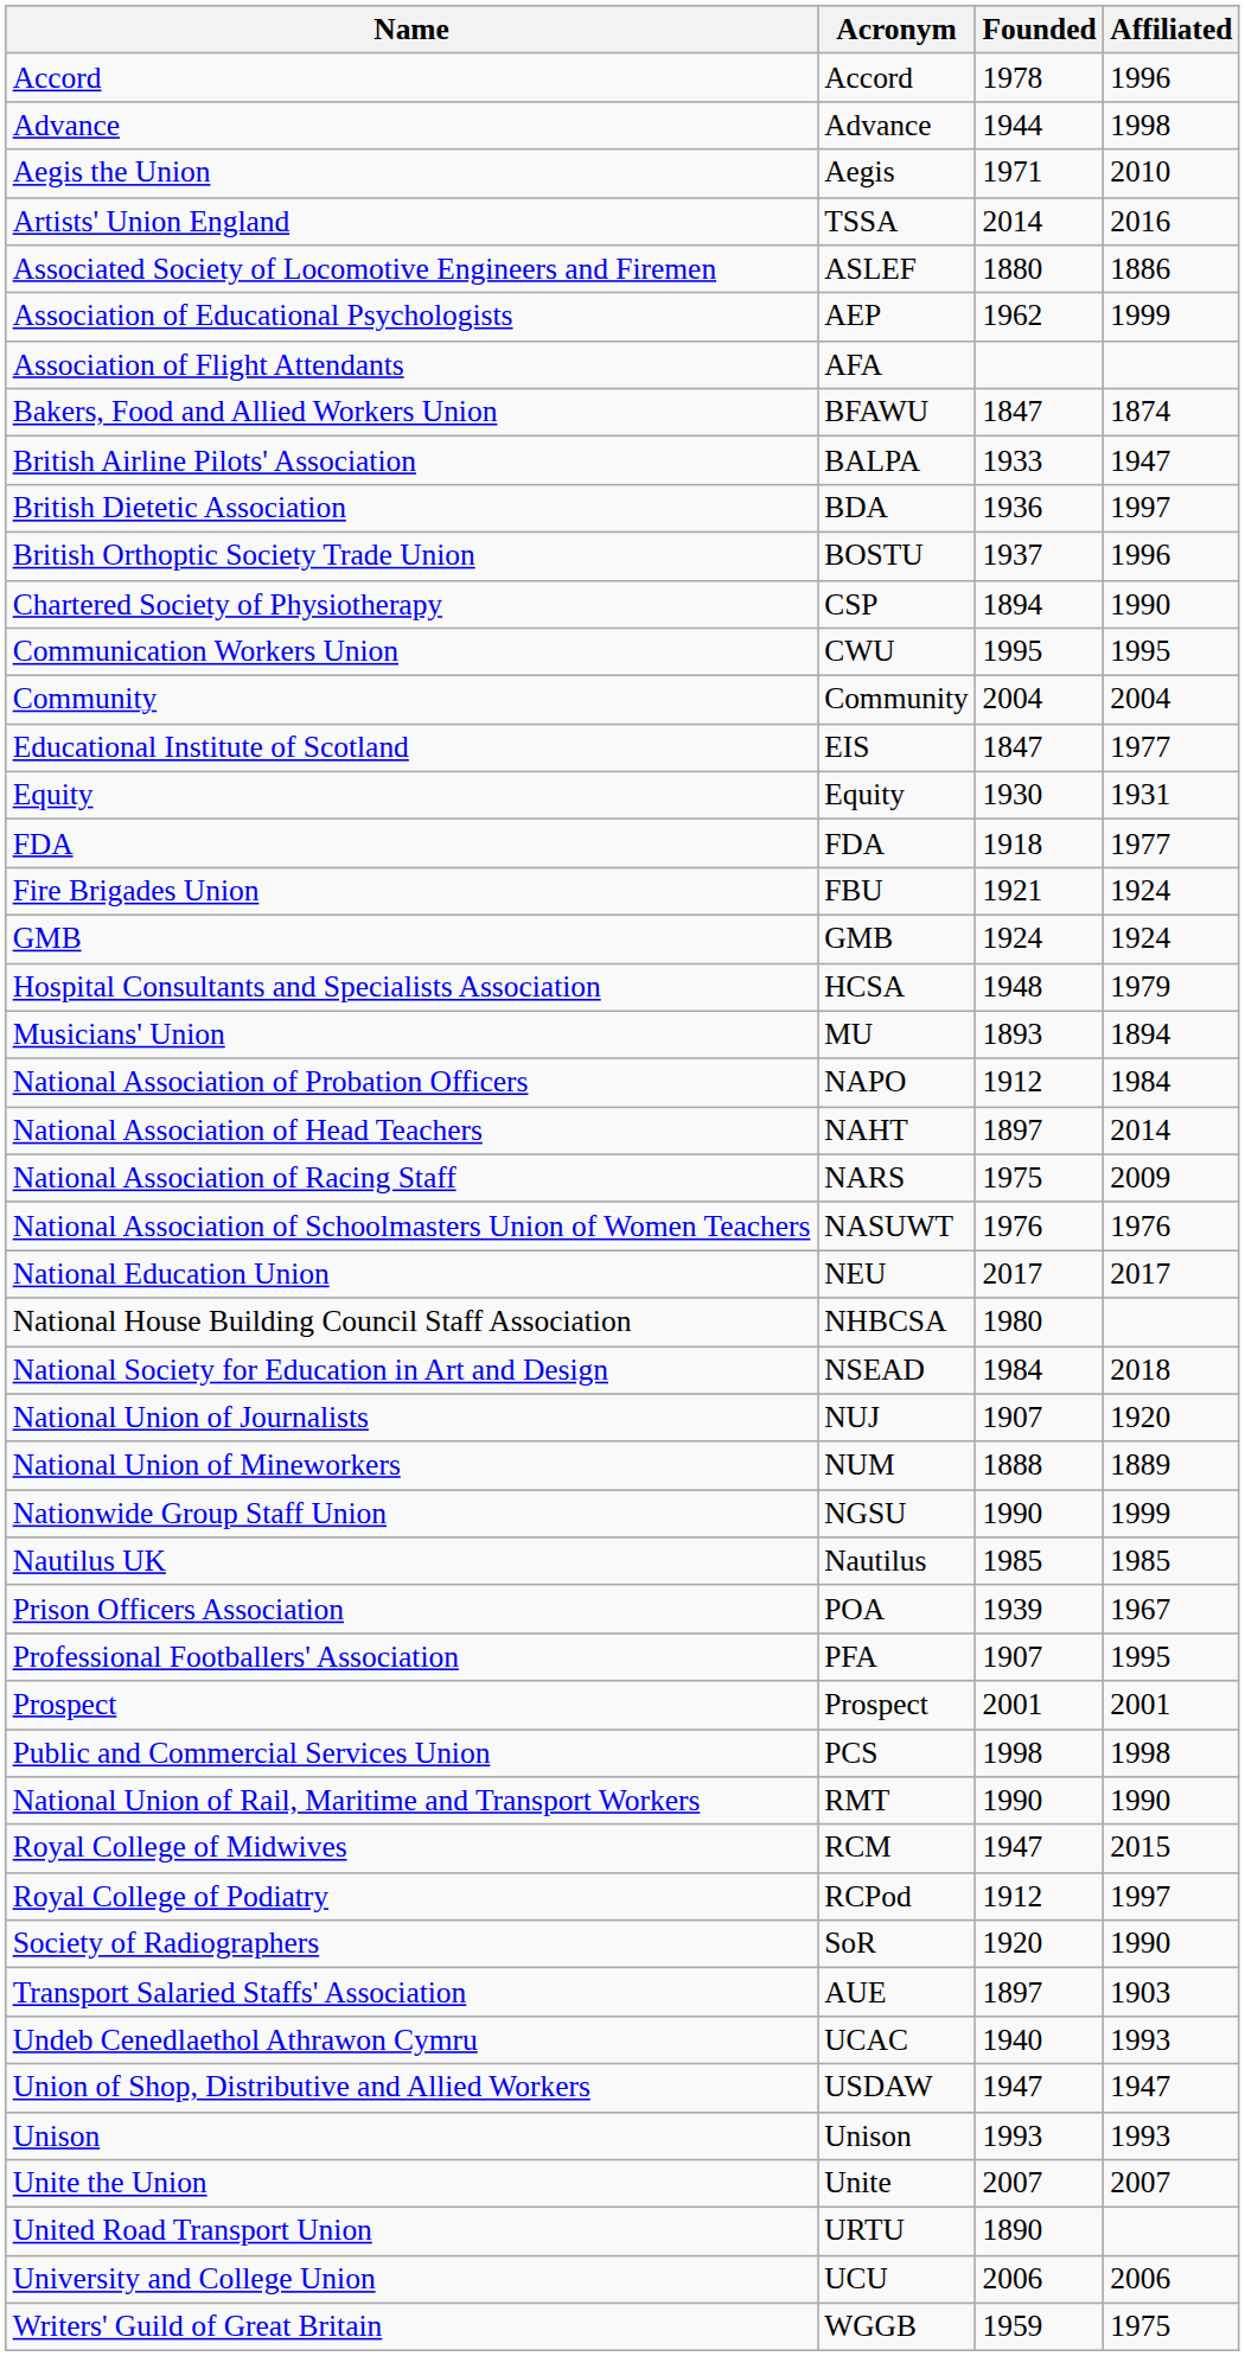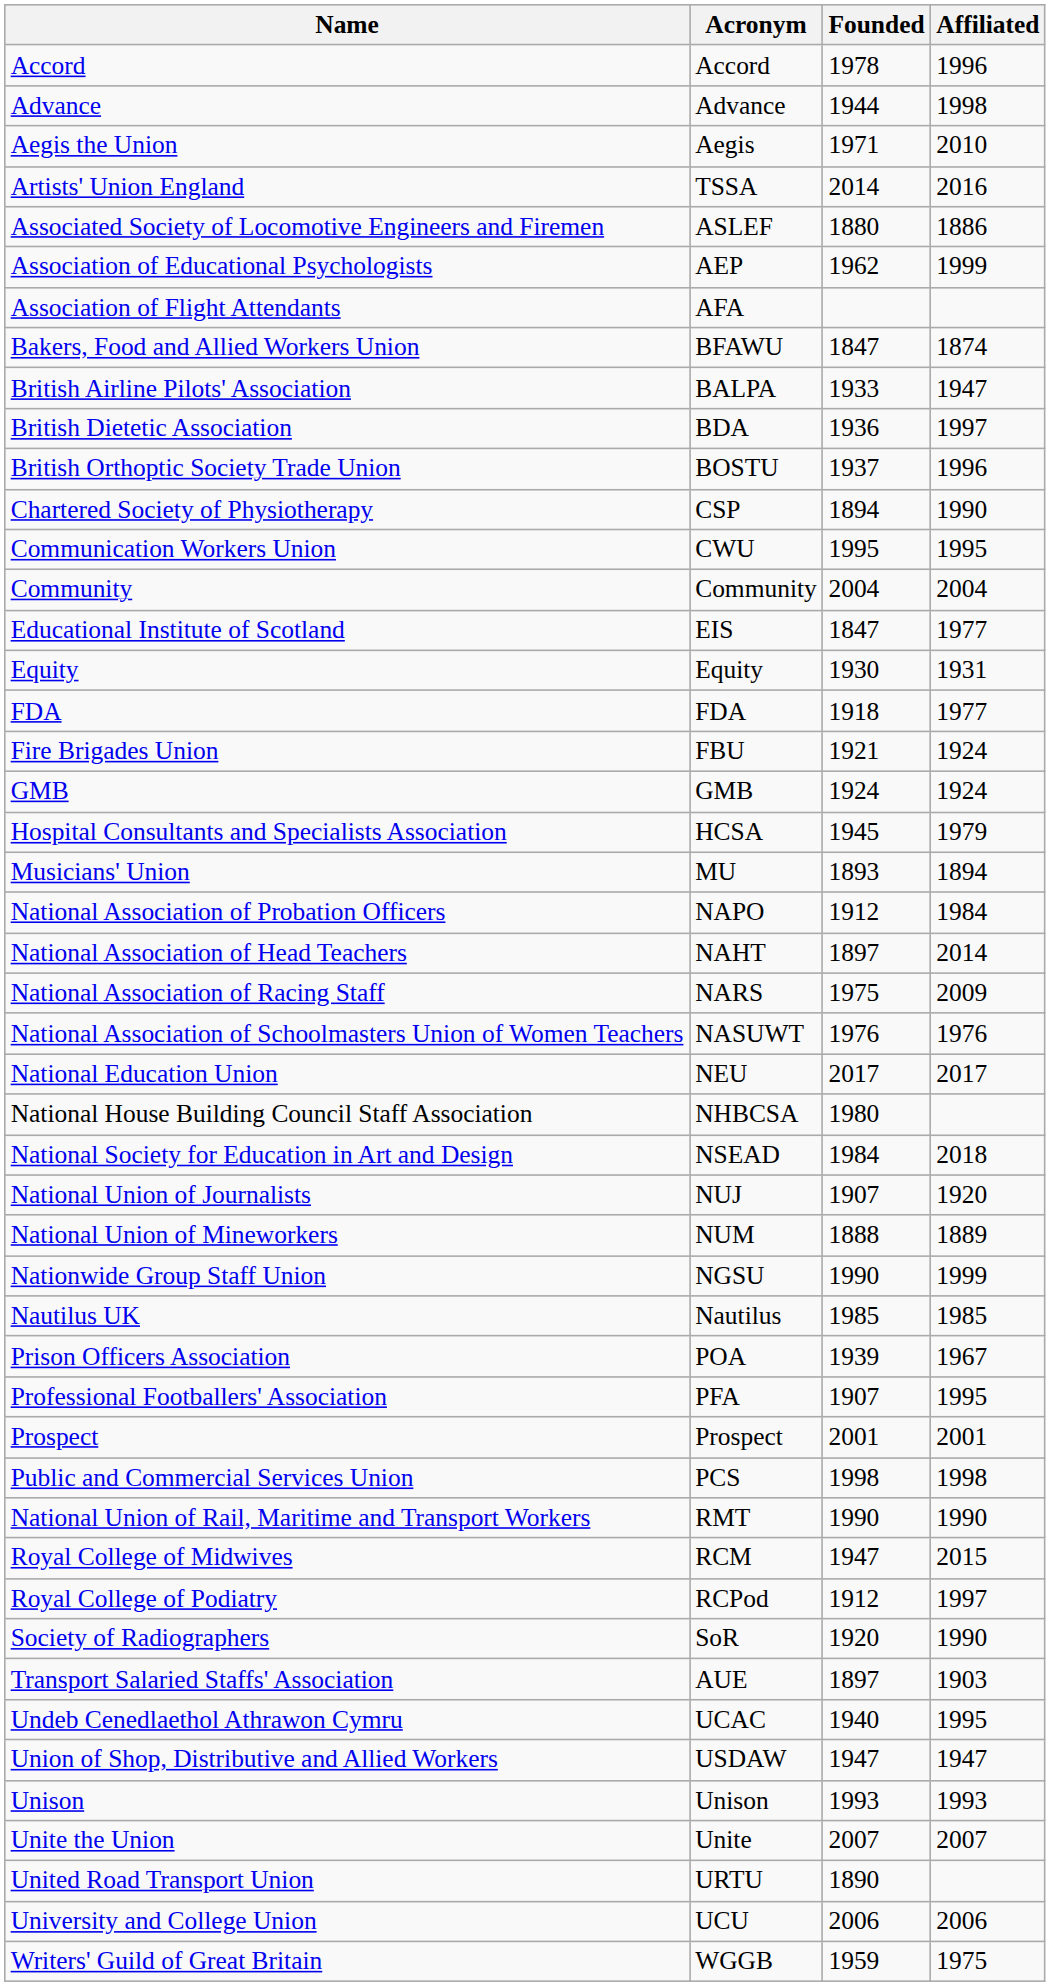Hospital Consultants and Specialists Association | Founded: 1948 -> 1945
Undeb Cenedlaethol Athrawon Cymru | Affiliated: 1993 -> 1995
